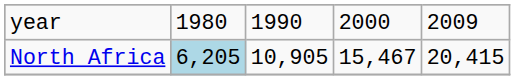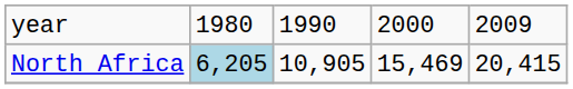North Africa | column 4: 15,467 -> 15,469
